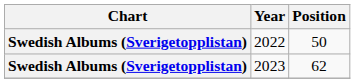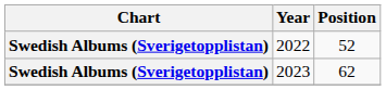2022 | Position: 50 -> 52
